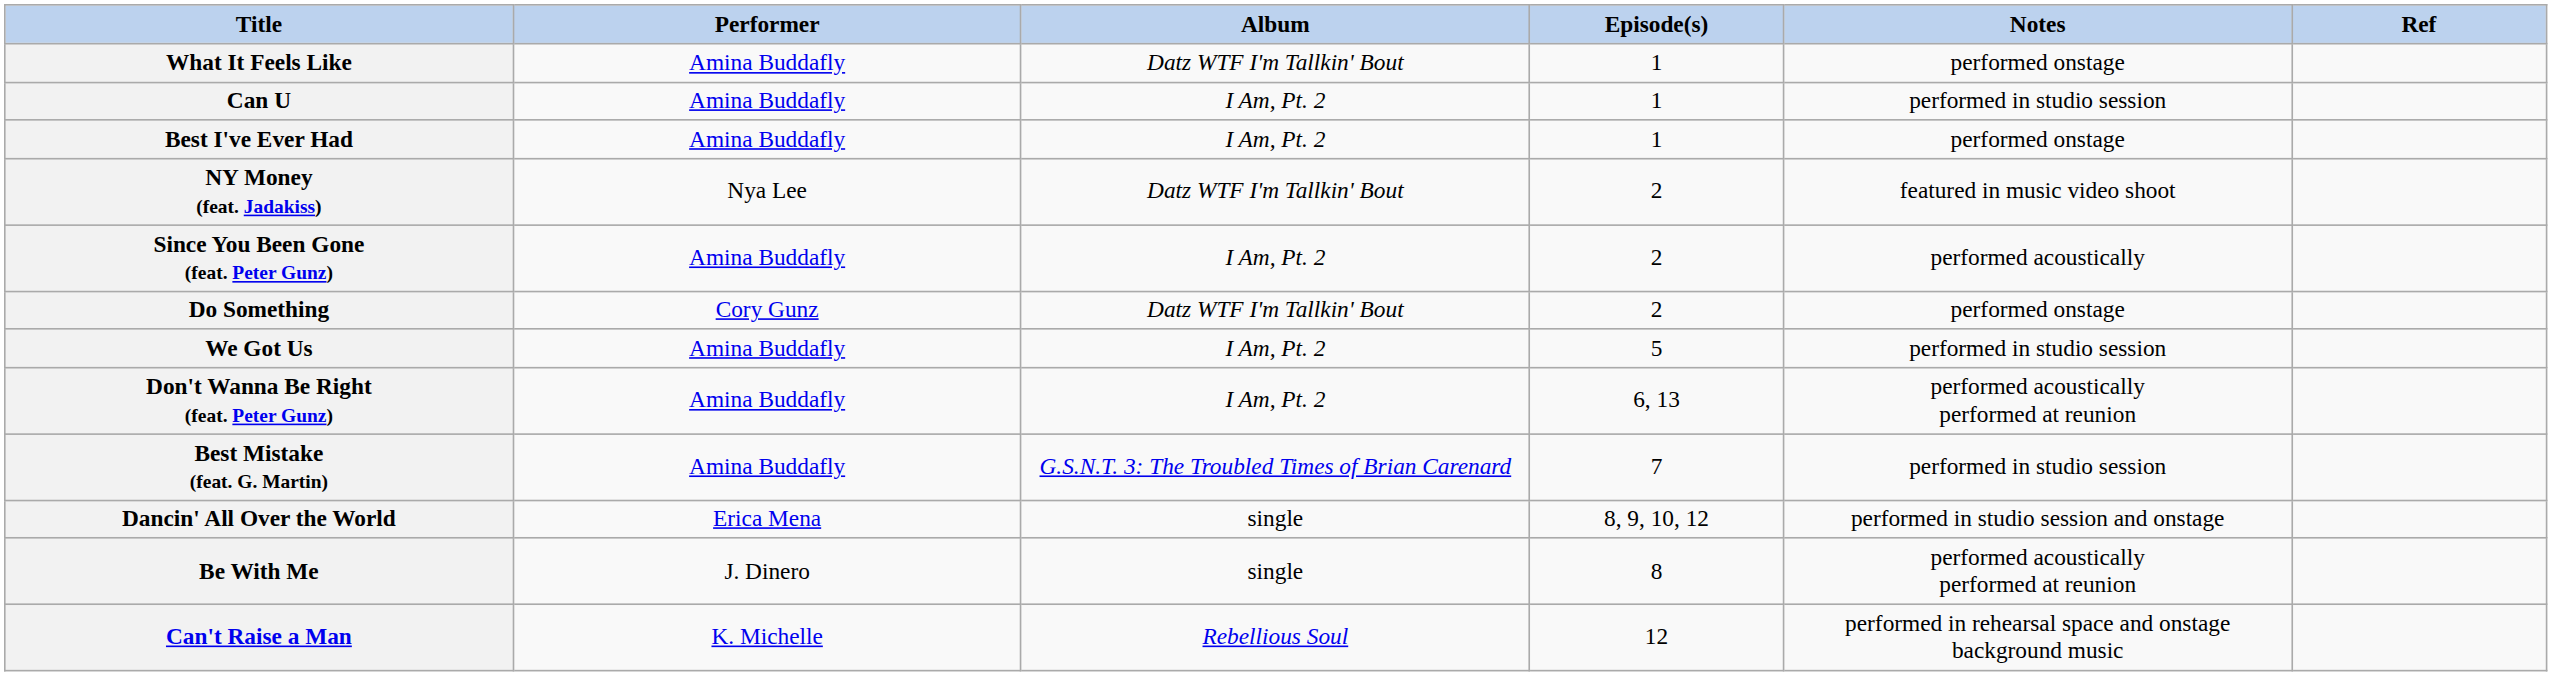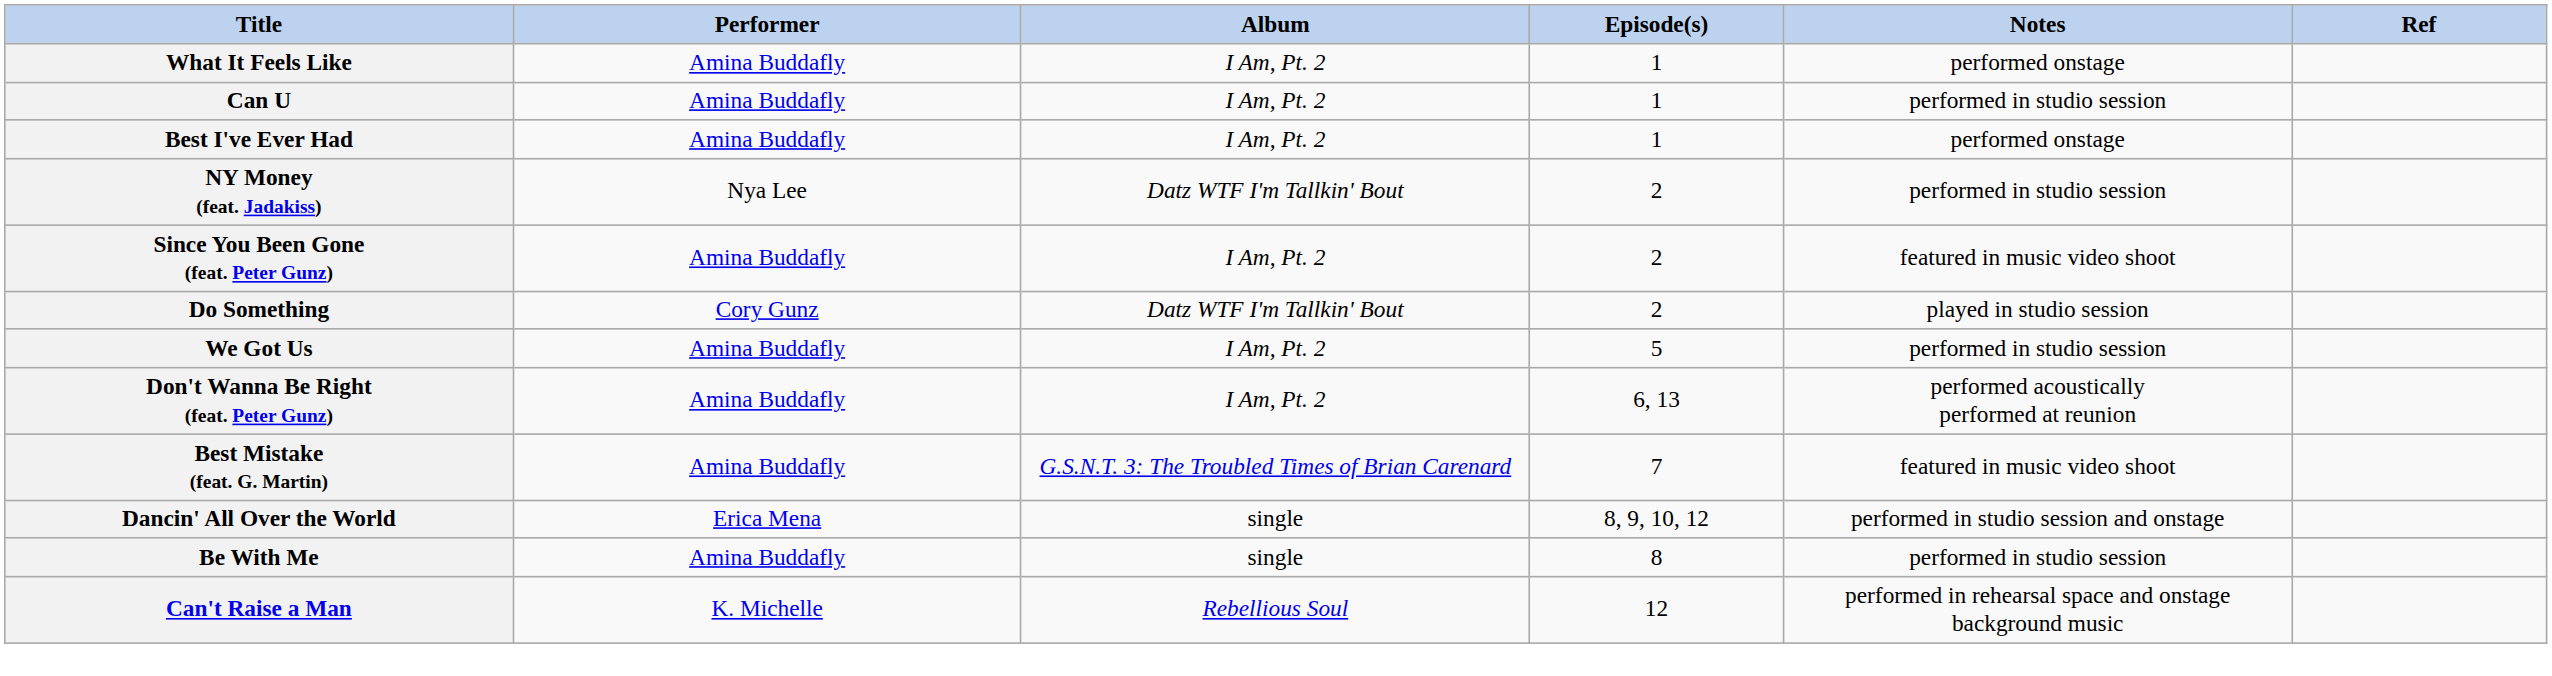What It Feels Like | Album: Datz WTF I'm Tallkin' Bout -> I Am, Pt. 2
NY Money (feat. Jadakiss) | Notes: featured in music video shoot -> performed in studio session
Since You Been Gone (feat. Peter Gunz) | Notes: performed acoustically -> featured in music video shoot
Do Something | Notes: performed onstage -> played in studio session
Best Mistake (feat. G. Martin) | Notes: performed in studio session -> featured in music video shoot
Be With Me | Performer: J. Dinero -> Amina Buddafly
Be With Me | Notes: performed acoustically performed at reunion -> performed in studio session
